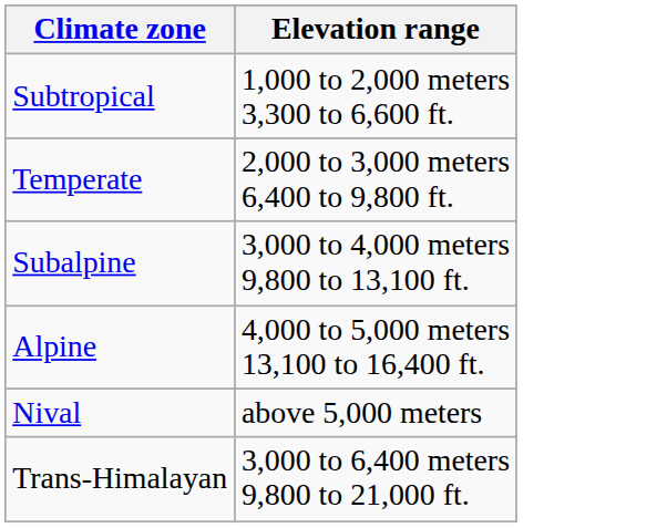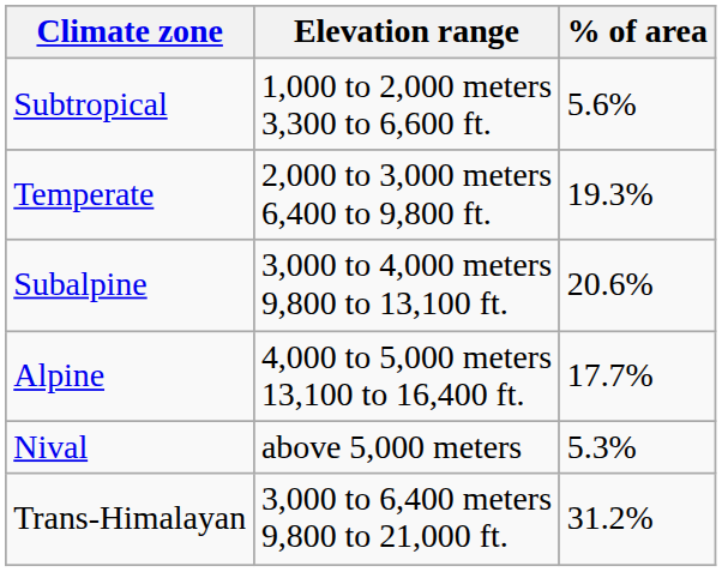+ column: % of area | 5.6% | 19.3% | 20.6% | 17.7% | 5.3% | 31.2%
